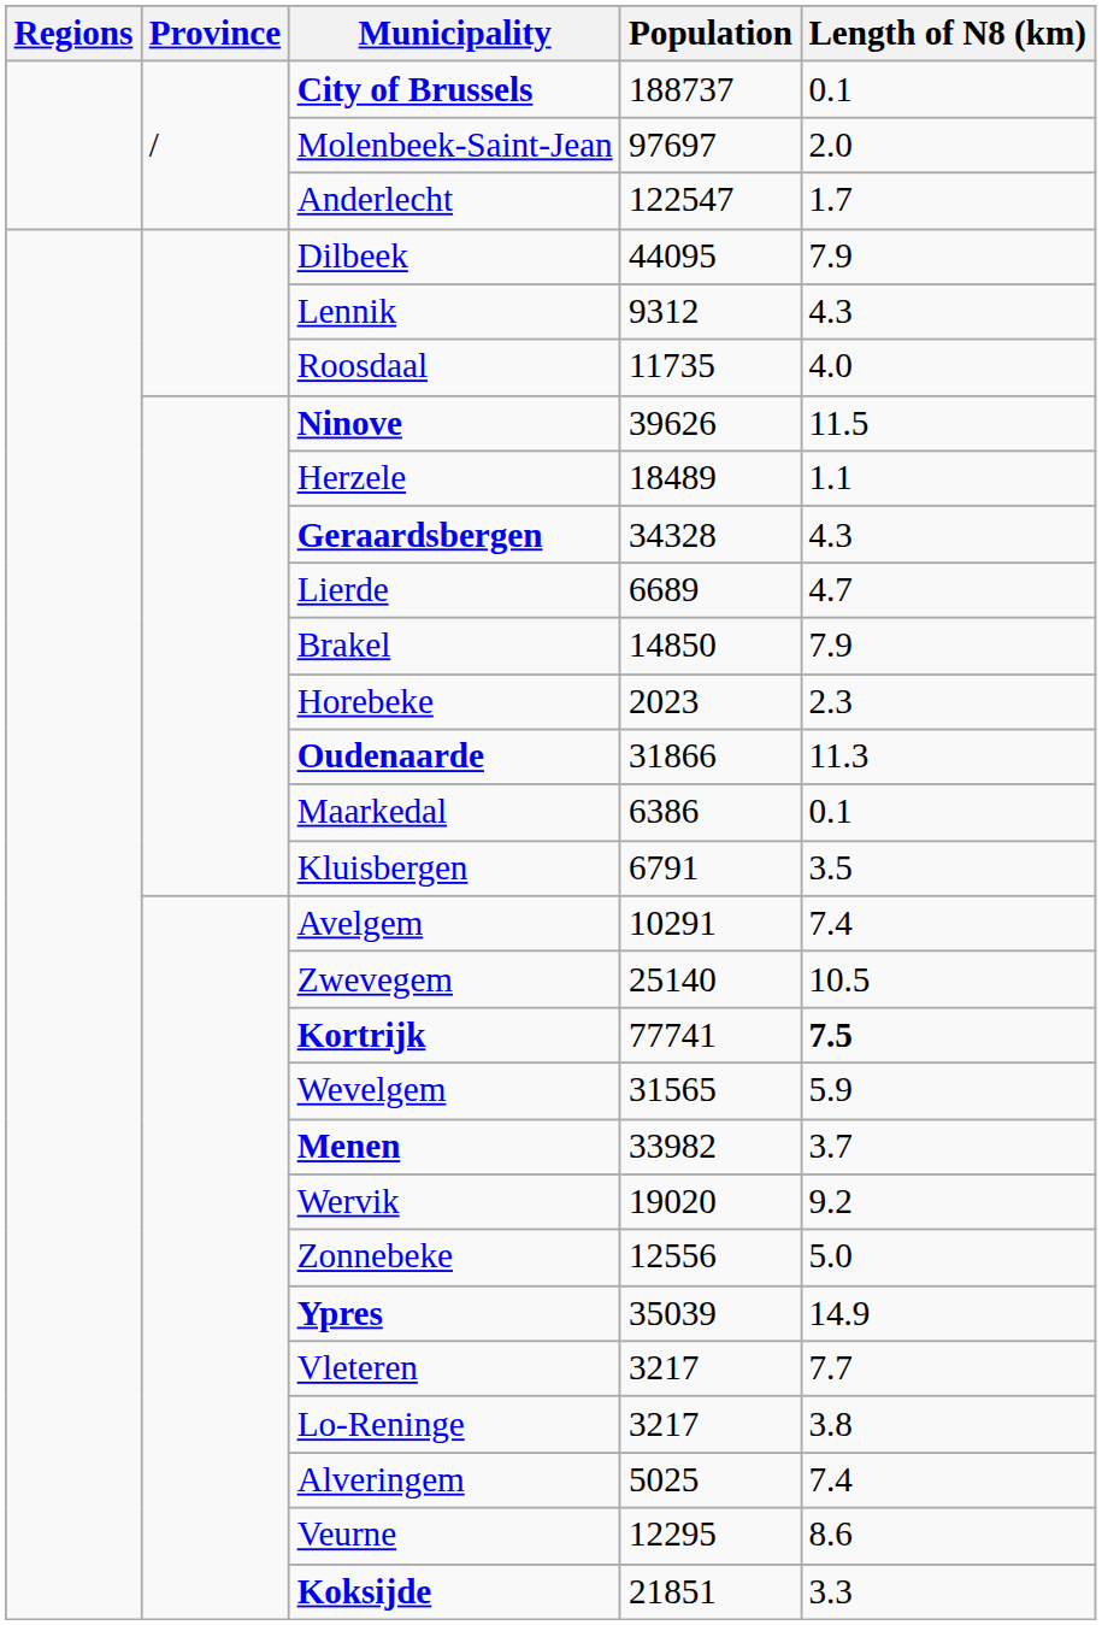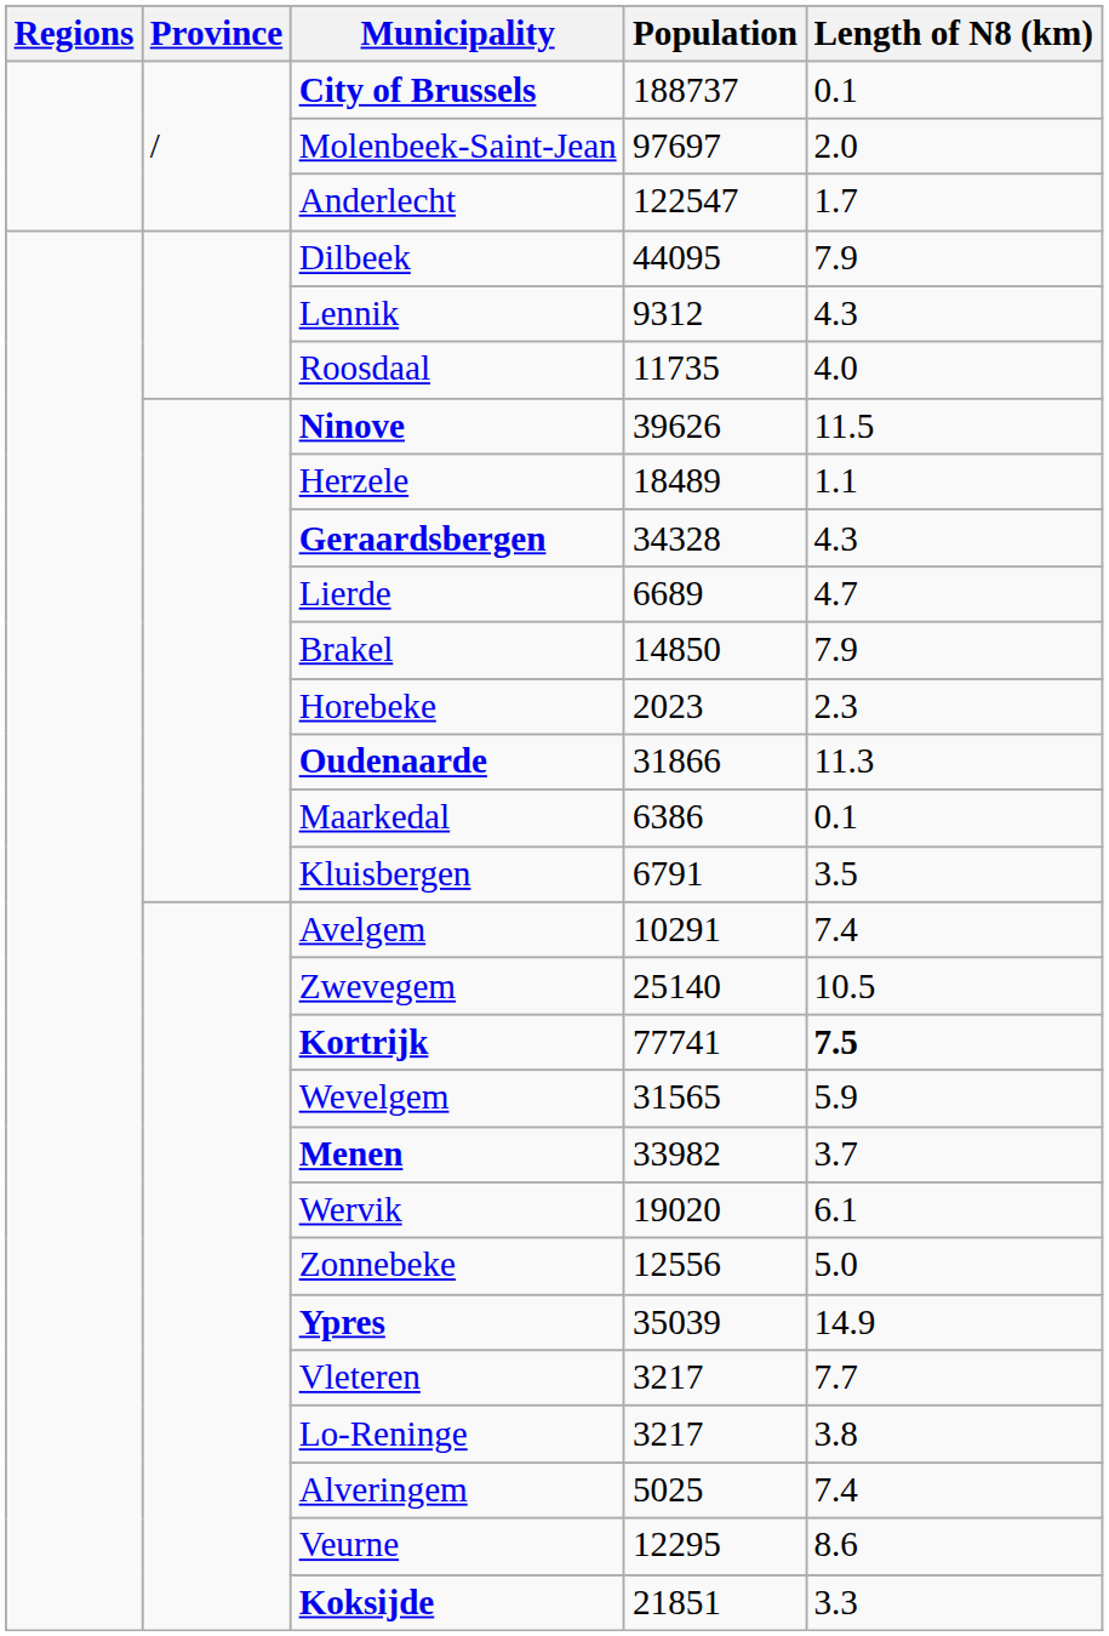Wervik | Length of N8 (km): 9.2 -> 6.1
